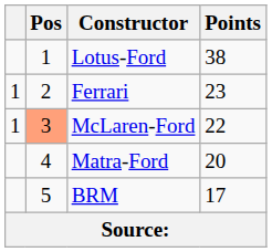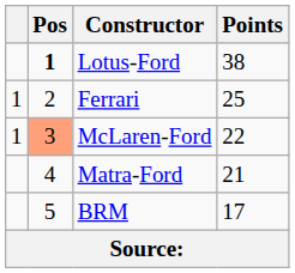Lotus-Ford | Pos: normal -> bold
Ferrari | Points: 23 -> 25
Matra-Ford | Points: 20 -> 21
